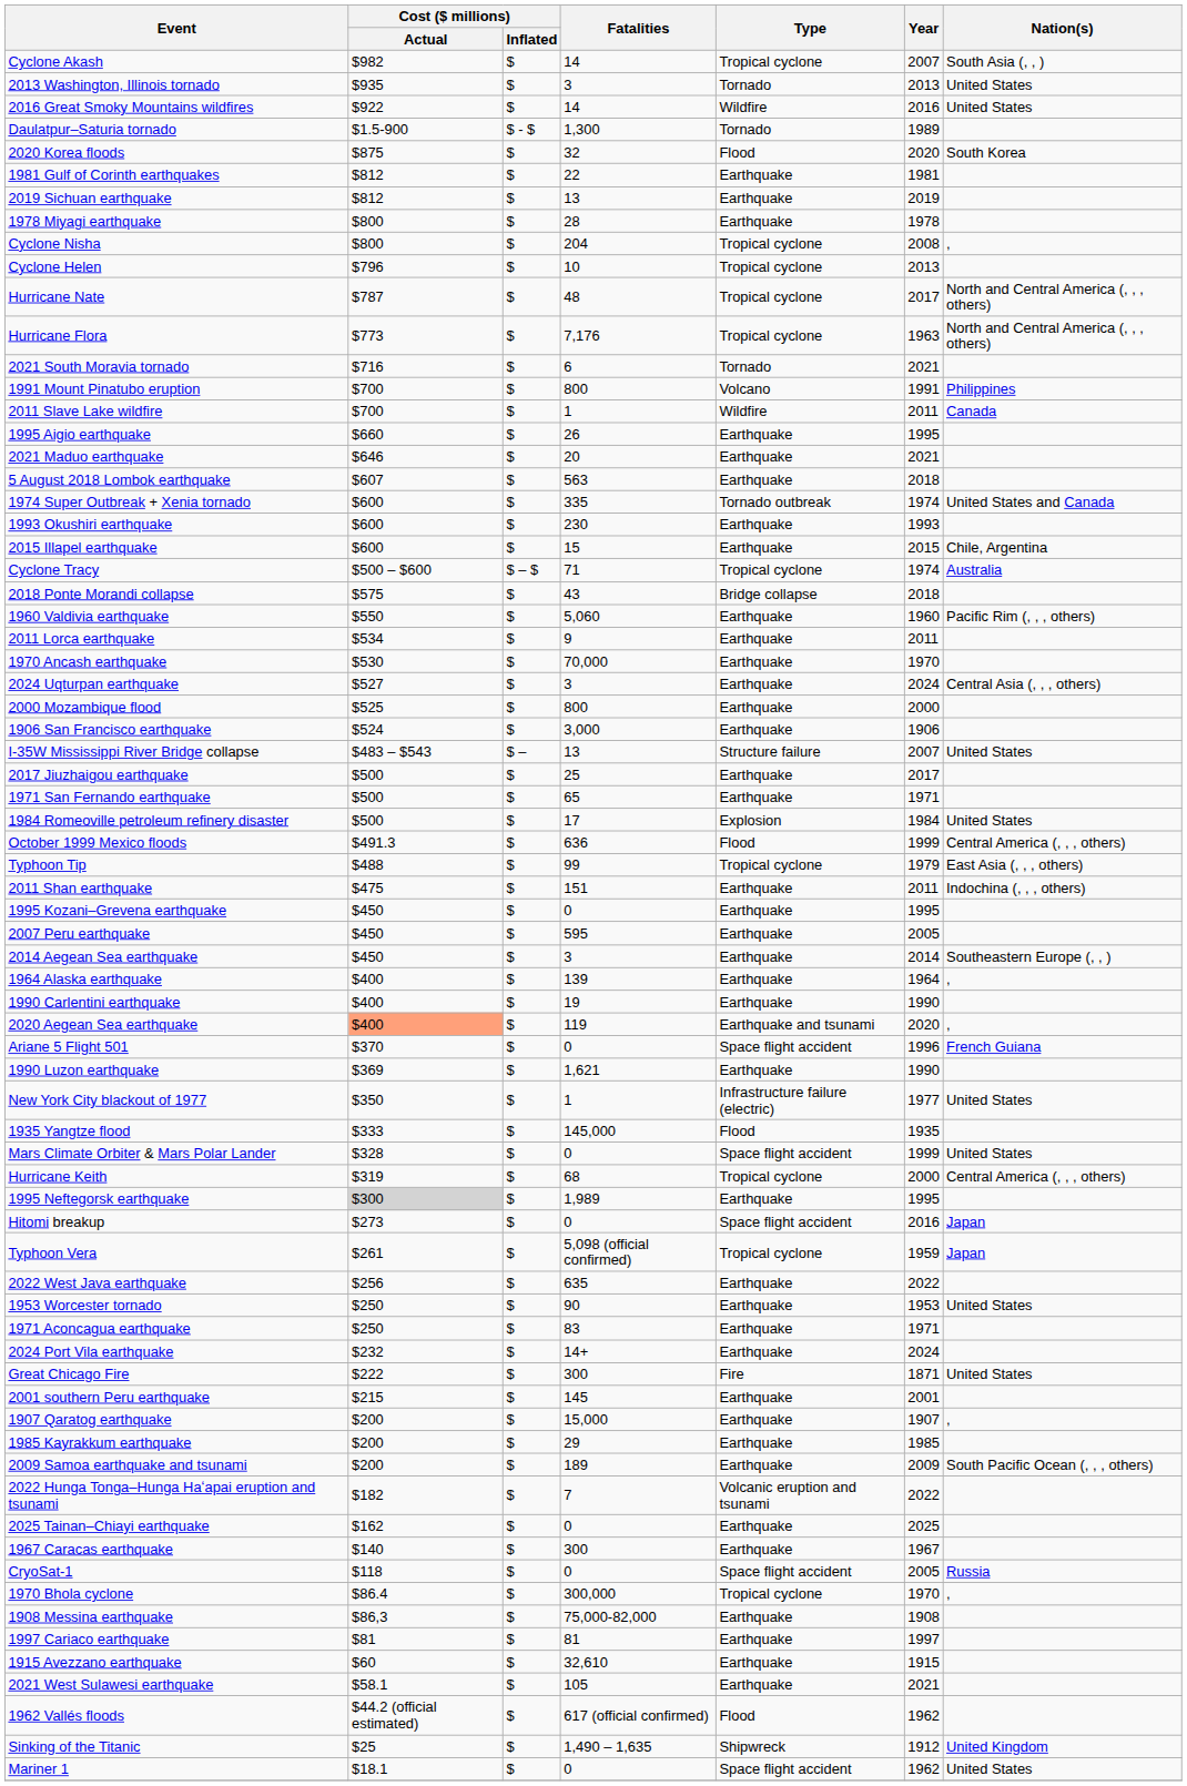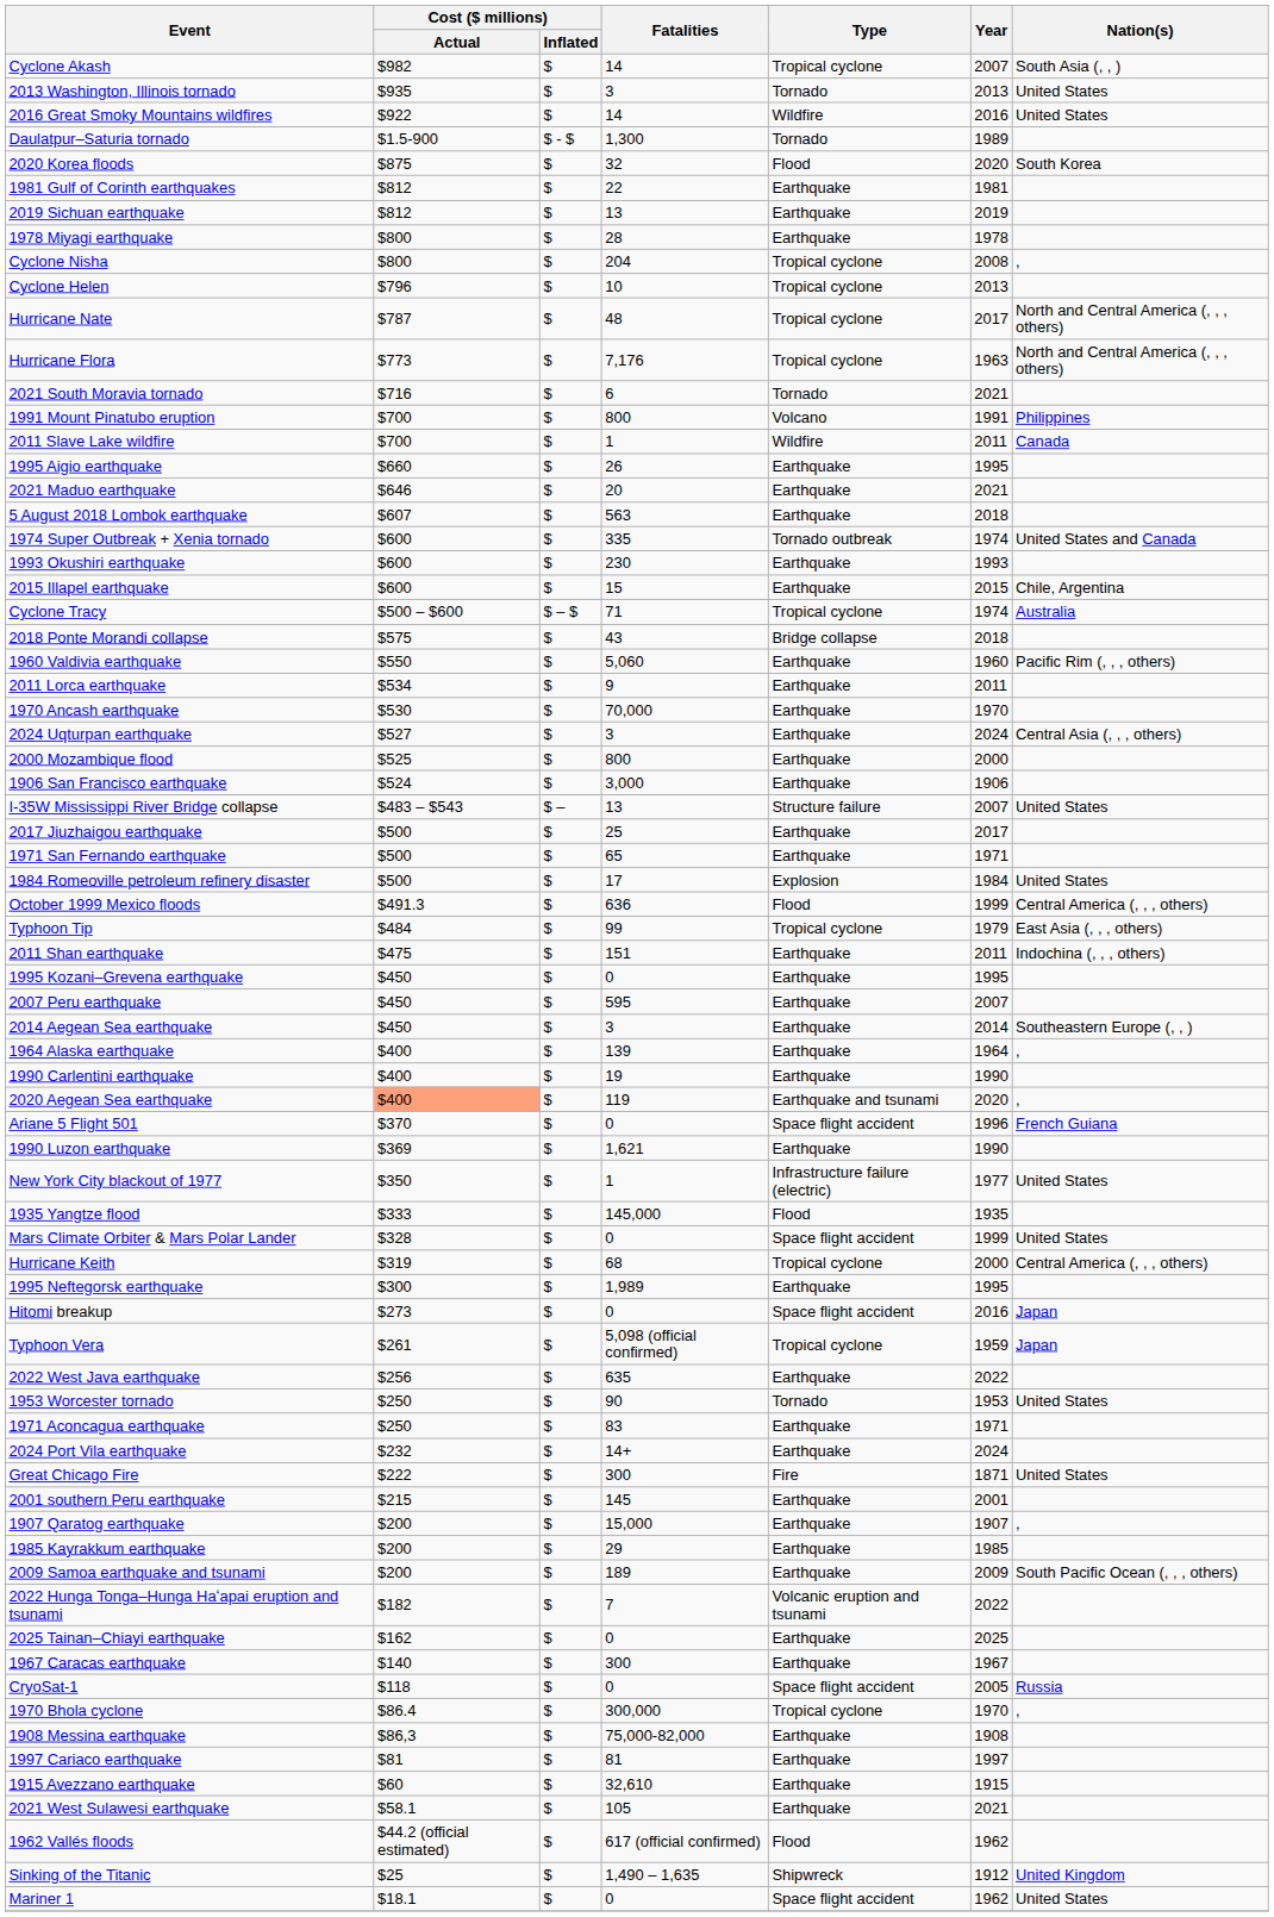Typhoon Tip | Cost ($ millions) / Actual: $488 -> $484
2007 Peru earthquake | Year: 2005 -> 2007
1995 Neftegorsk earthquake | Cost ($ millions) / Actual: lightgrey background -> no background
1953 Worcester tornado | Type: Earthquake -> Tornado
